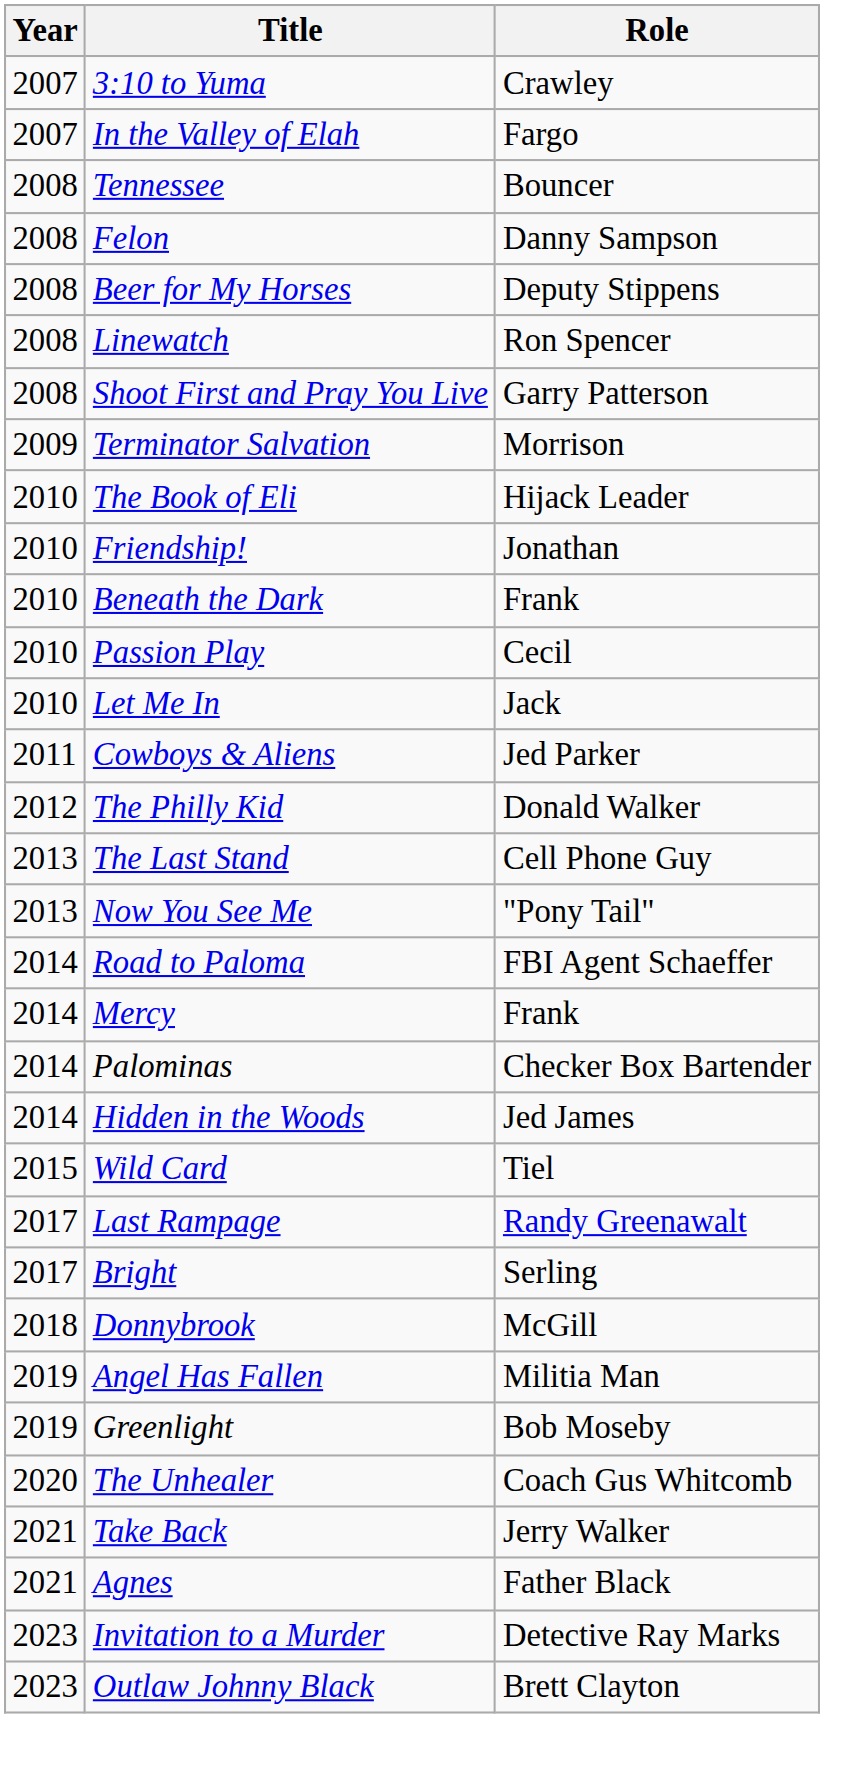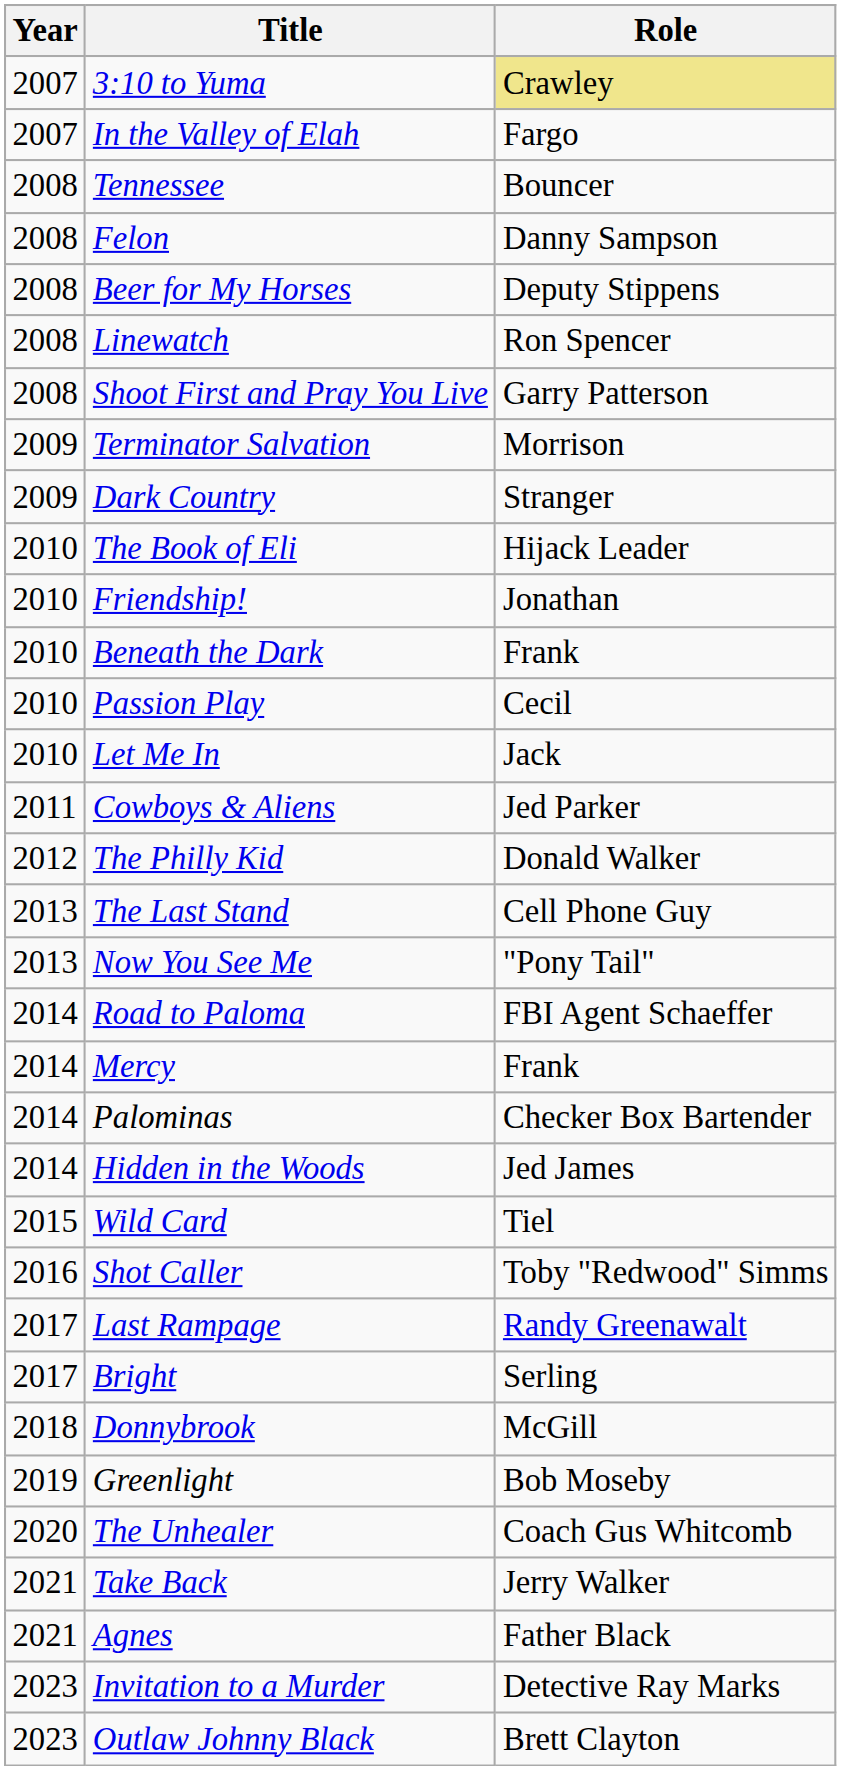3:10 to Yuma | Role: no background -> khaki background
+ row: 2009 | Dark Country | Stranger
+ row: 2016 | Shot Caller | Toby "Redwood" Simms
- row: 2019 | Angel Has Fallen | Militia Man
